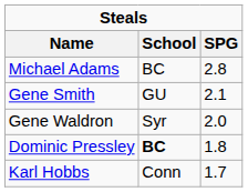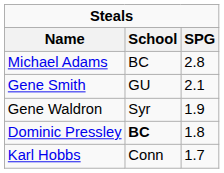Gene Waldron | SPG: 2.0 -> 1.9
